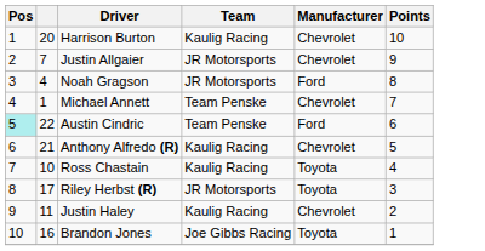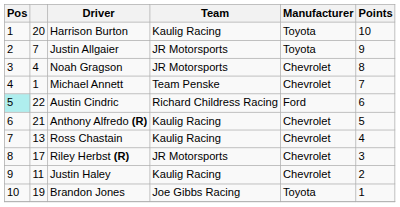Harrison Burton | Manufacturer: Chevrolet -> Toyota
Justin Allgaier | Manufacturer: Chevrolet -> Toyota
Noah Gragson | Manufacturer: Ford -> Chevrolet
Austin Cindric | Team: Team Penske -> Richard Childress Racing
Ross Chastain | column 2: 10 -> 13
Ross Chastain | Manufacturer: Toyota -> Chevrolet
Riley Herbst (R) | Manufacturer: Toyota -> Chevrolet
Brandon Jones | column 2: 16 -> 19
